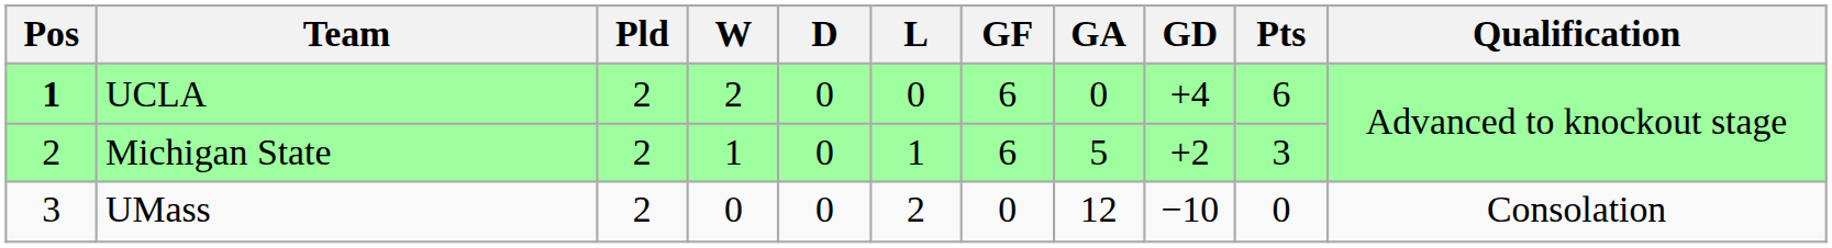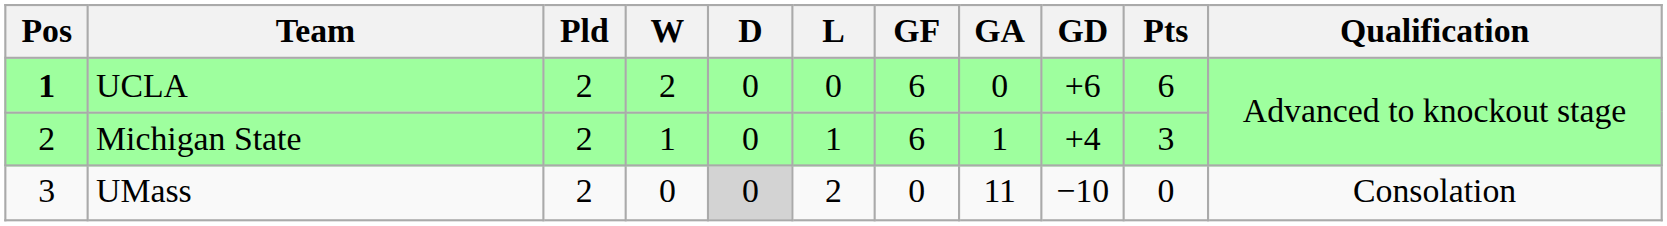UCLA | GD: +4 -> +6
Michigan State | GA: 5 -> 1
Michigan State | GD: +2 -> +4
UMass | D: no background -> lightgrey background
UMass | GA: 12 -> 11
